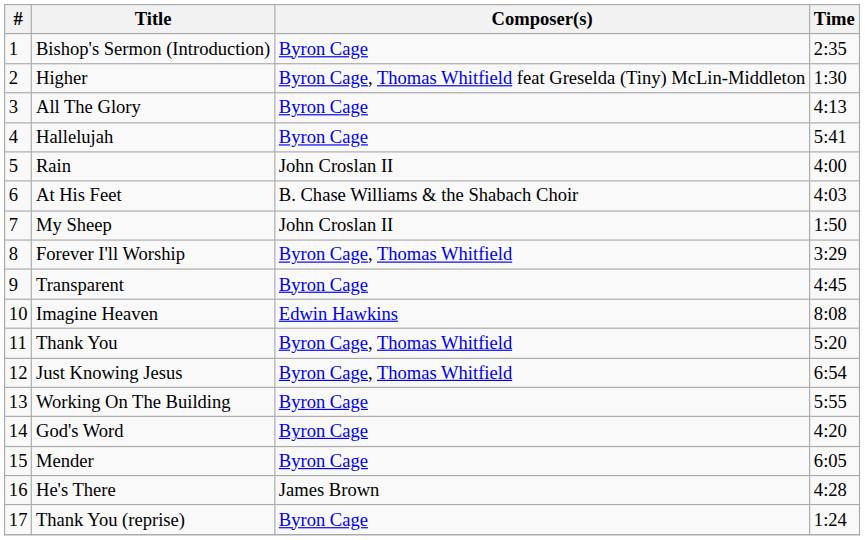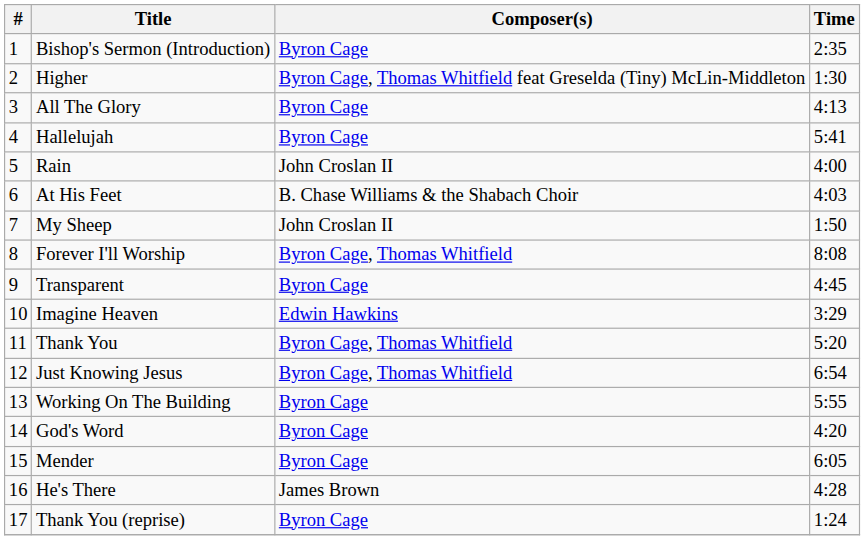Forever I'll Worship | Time: 3:29 -> 8:08
Imagine Heaven | Time: 8:08 -> 3:29
